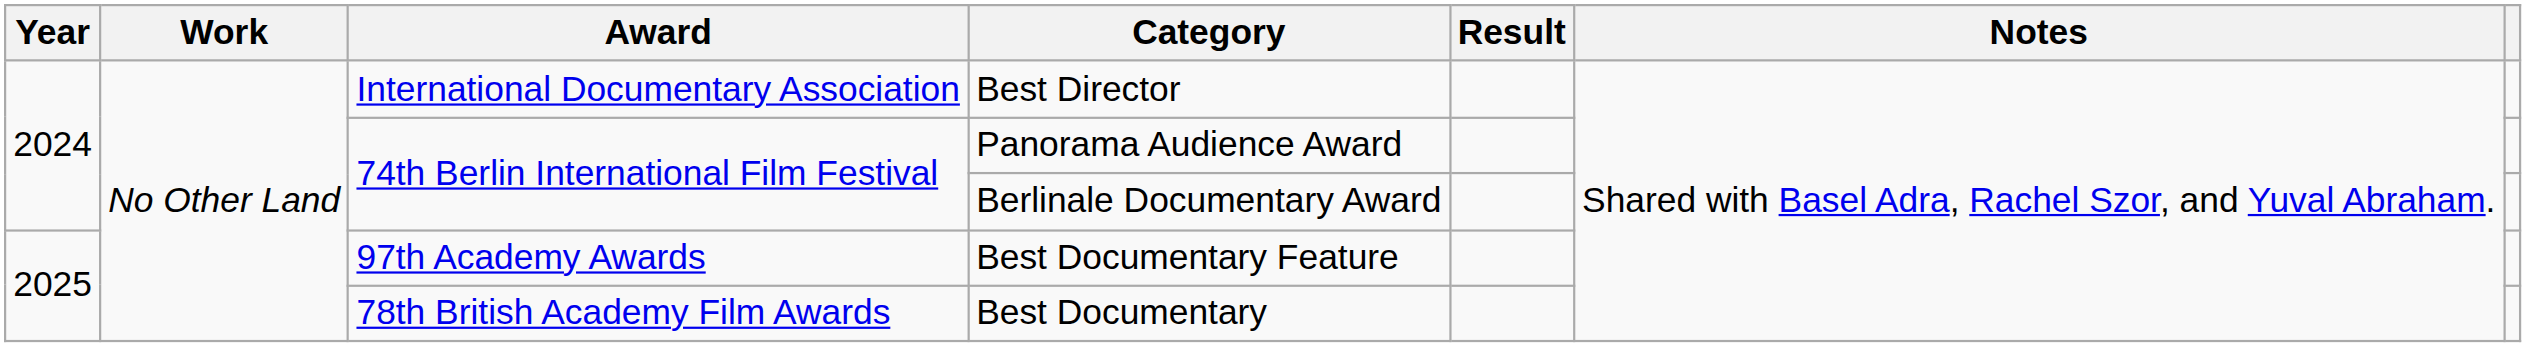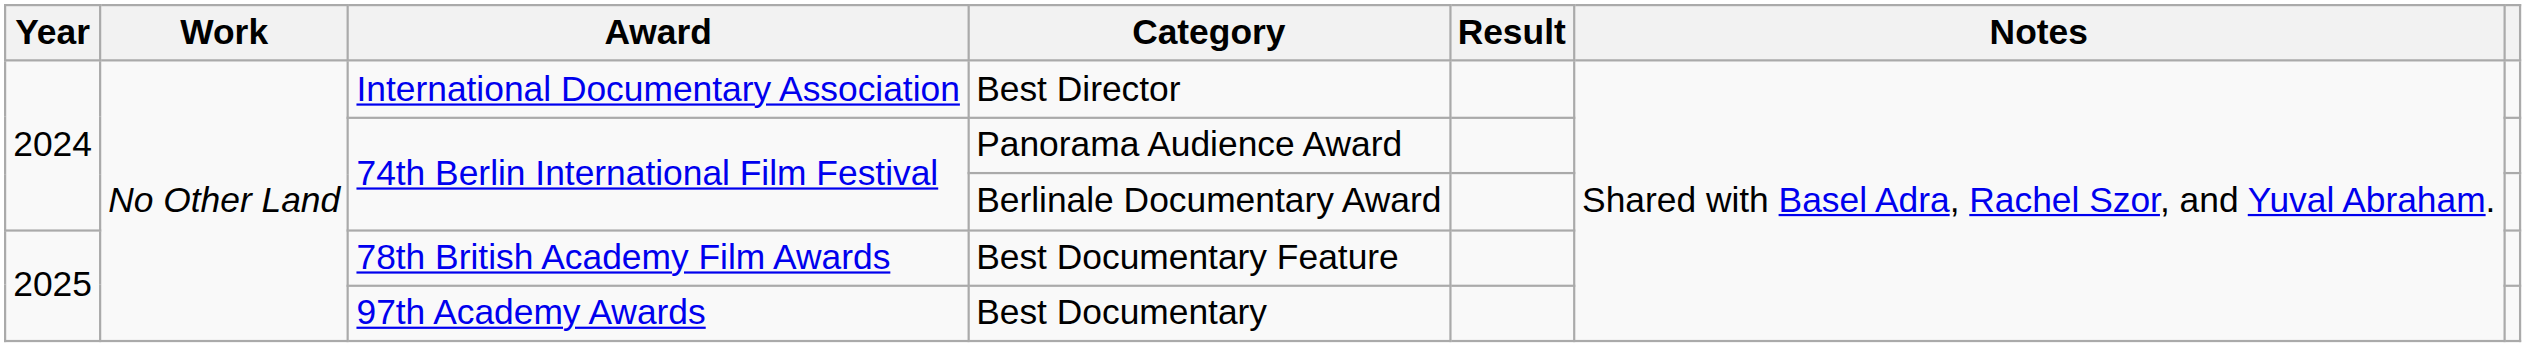Best Documentary Feature | Award: 97th Academy Awards -> 78th British Academy Film Awards
Best Documentary | Award: 78th British Academy Film Awards -> 97th Academy Awards
